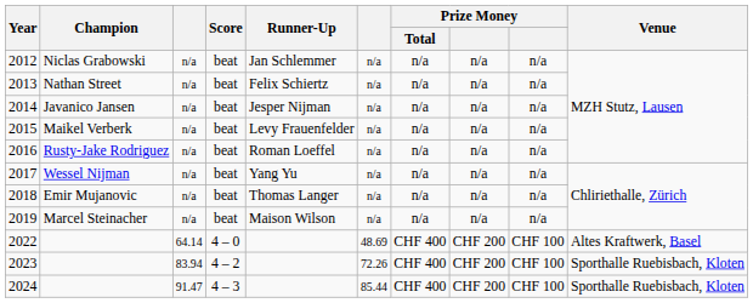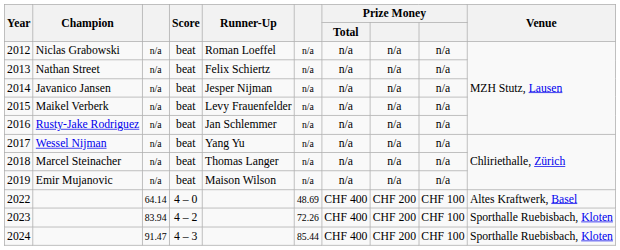2012 | Runner-Up: Jan Schlemmer -> Roman Loeffel
2016 | Runner-Up: Roman Loeffel -> Jan Schlemmer
2018 | Champion: Emir Mujanovic -> Marcel Steinacher
2019 | Champion: Marcel Steinacher -> Emir Mujanovic
